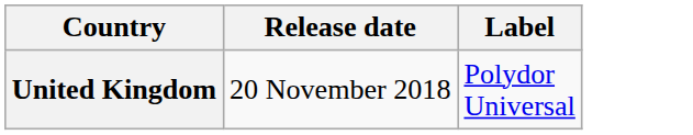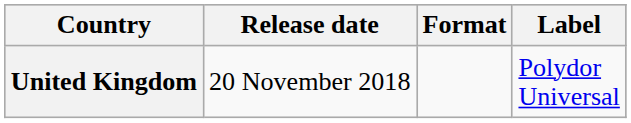+ column: Format
